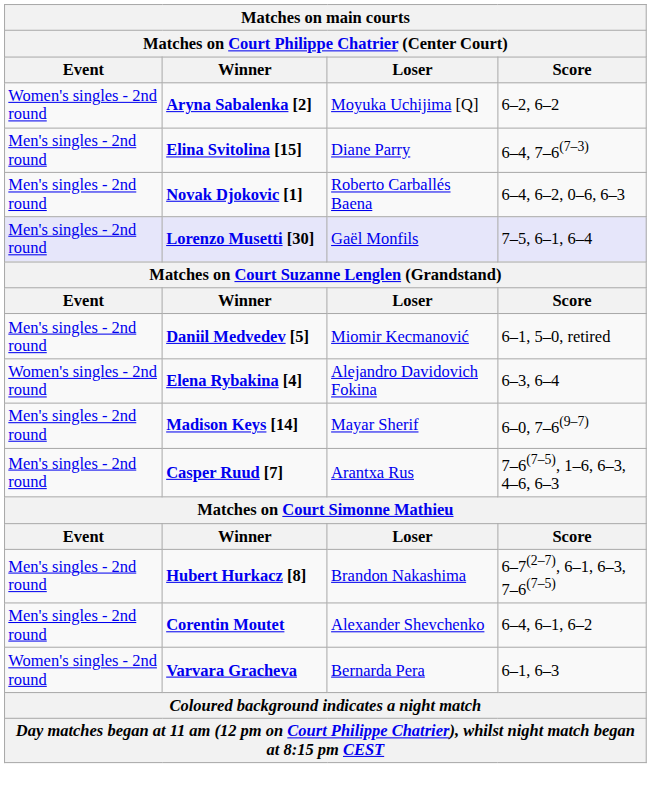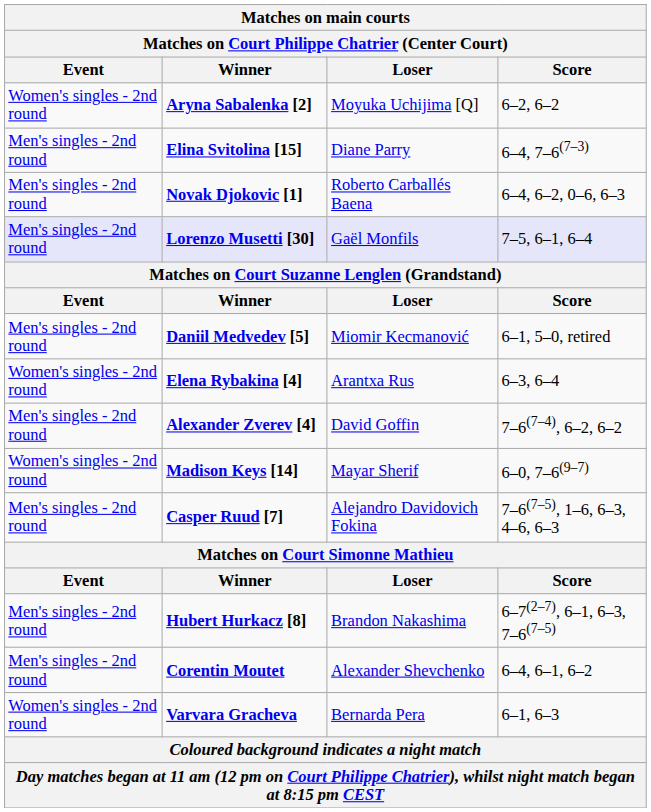Elena Rybakina [4] | Loser: Alejandro Davidovich Fokina -> Arantxa Rus
+ row: Men's singles - 2nd round | Alexander Zverev [4] | David Goffin | 7–6(7–4), 6–2, 6–2
Madison Keys [14] | Event: Men's singles - 2nd round -> Women's singles - 2nd round
Casper Ruud [7] | Loser: Arantxa Rus -> Alejandro Davidovich Fokina
